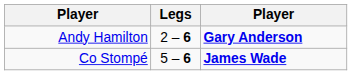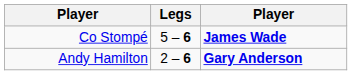rows swapped: Co Stompé <-> Andy Hamilton
